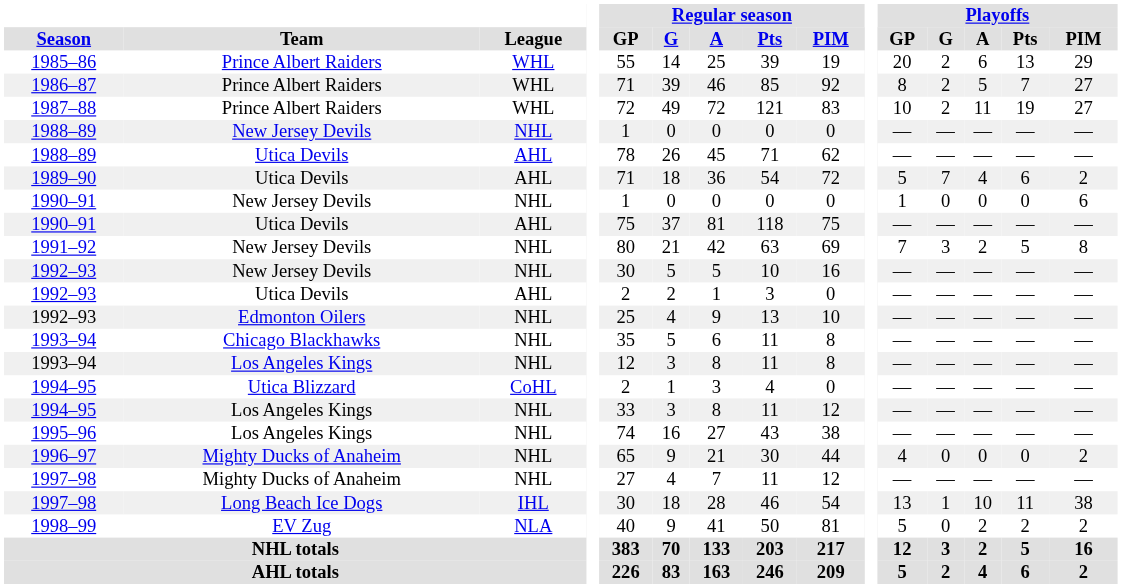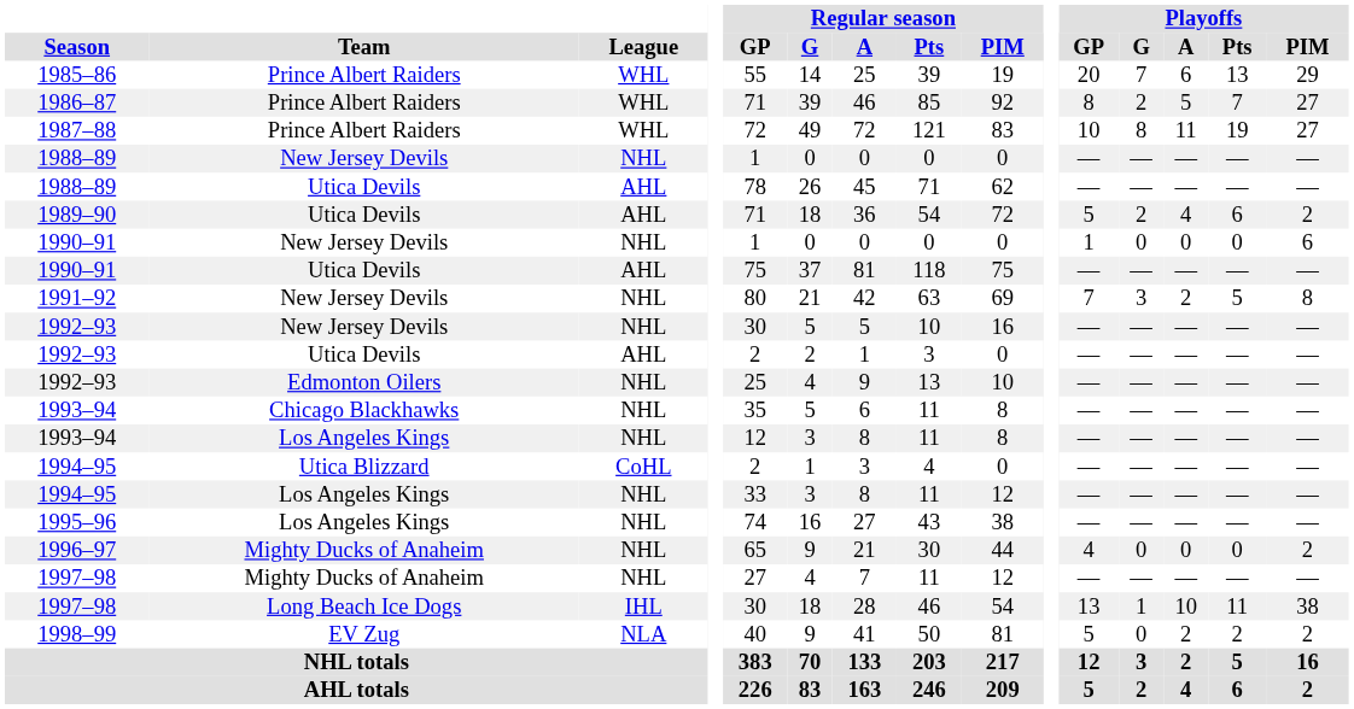1985–86 | Playoffs / G: 2 -> 7
1987–88 | Playoffs / G: 2 -> 8
1989–90 | Playoffs / G: 7 -> 2
